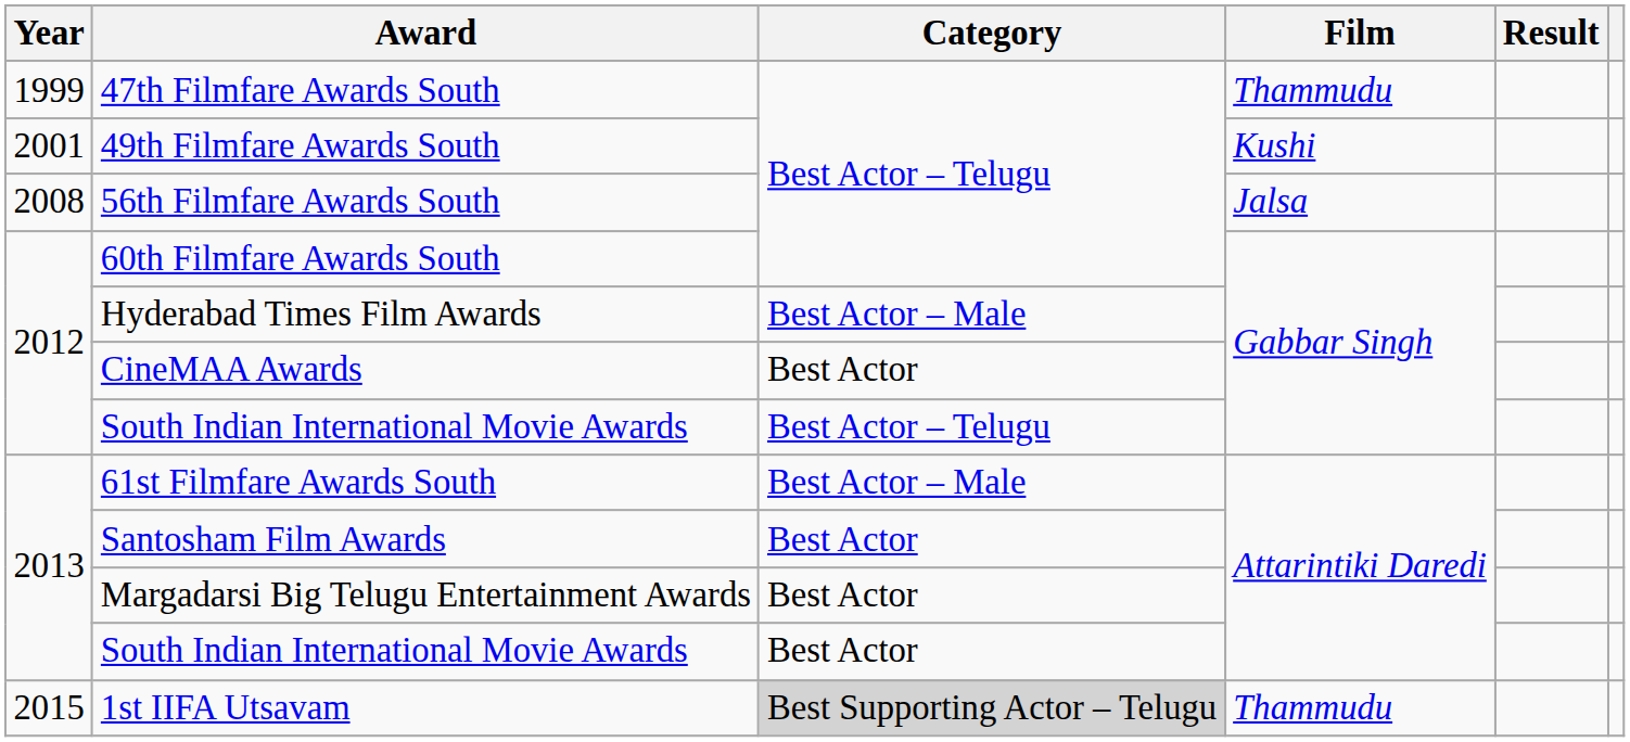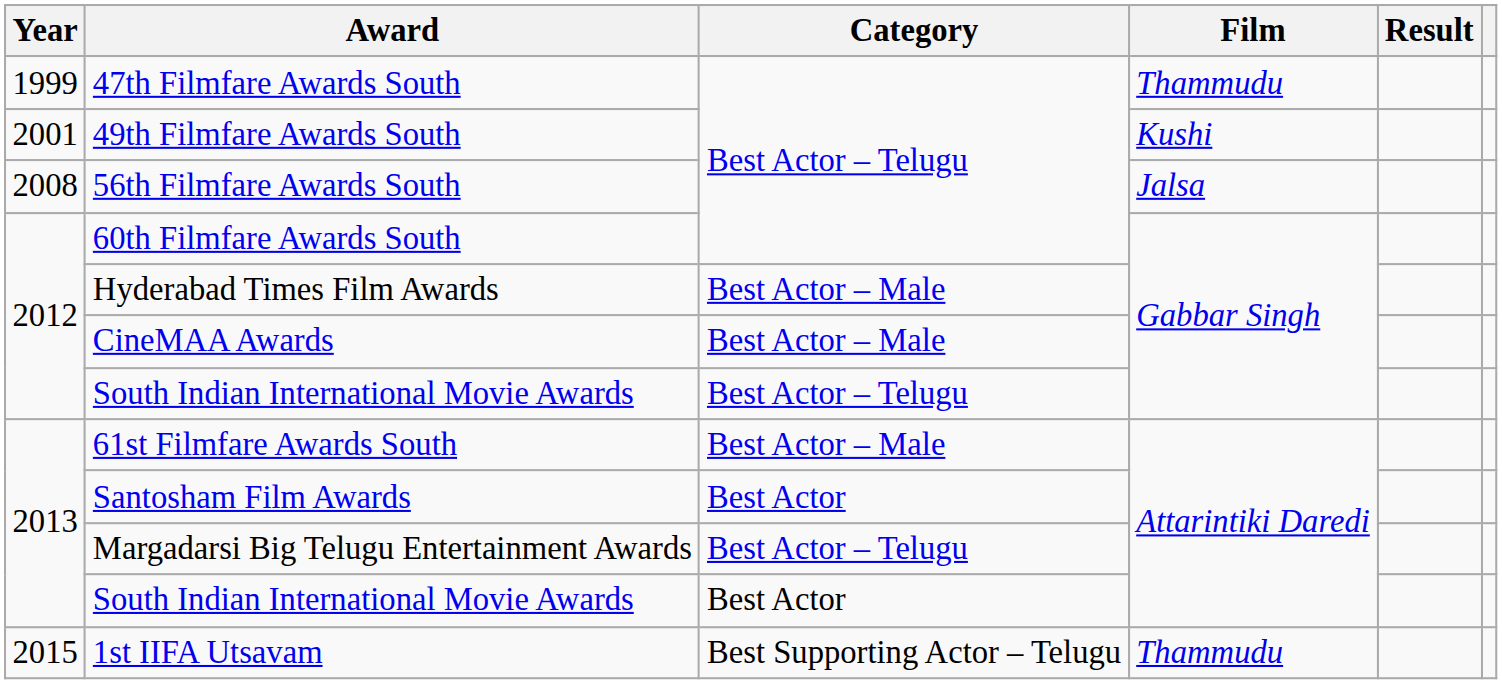CineMAA Awards | Category: Best Actor -> Best Actor – Male
Margadarsi Big Telugu Entertainment Awards | Category: Best Actor -> Best Actor – Telugu
1st IIFA Utsavam | Category: lightgrey background -> no background
